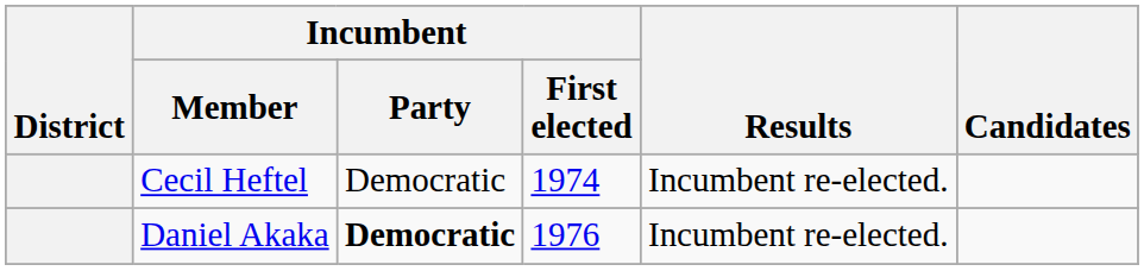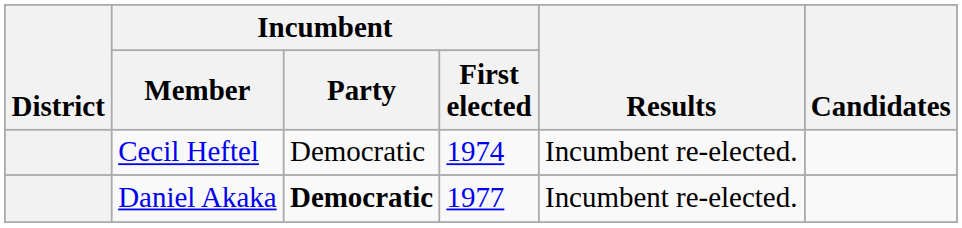Daniel Akaka | Incumbent / First elected: 1976 -> 1977
